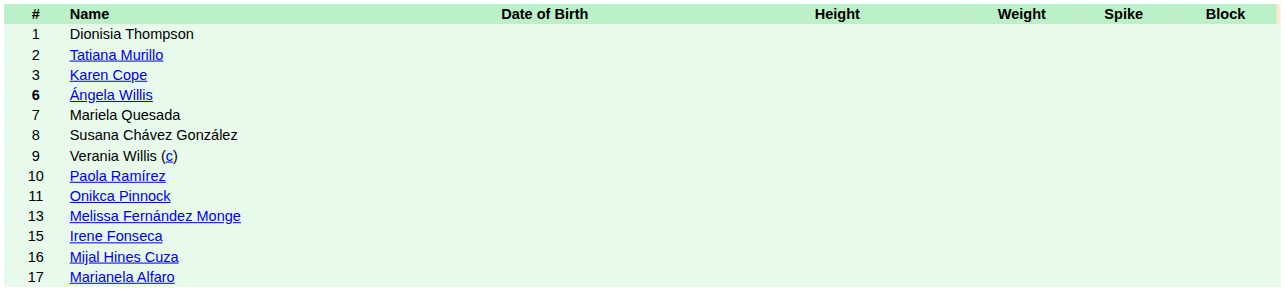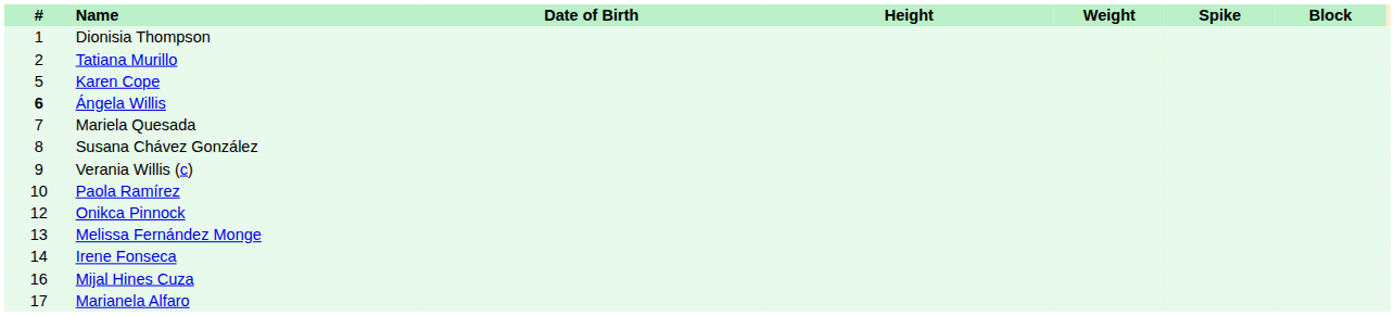Karen Cope | #: 3 -> 5
Onikca Pinnock | #: 11 -> 12
Irene Fonseca | #: 15 -> 14
